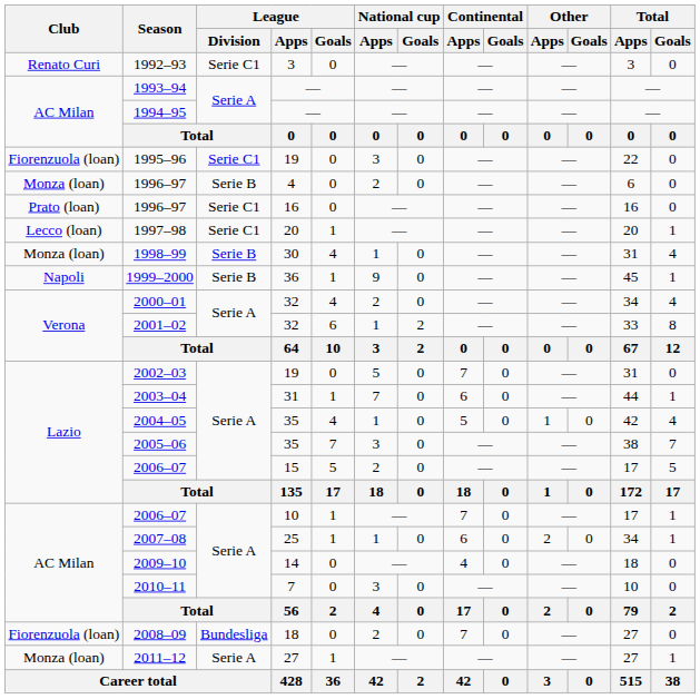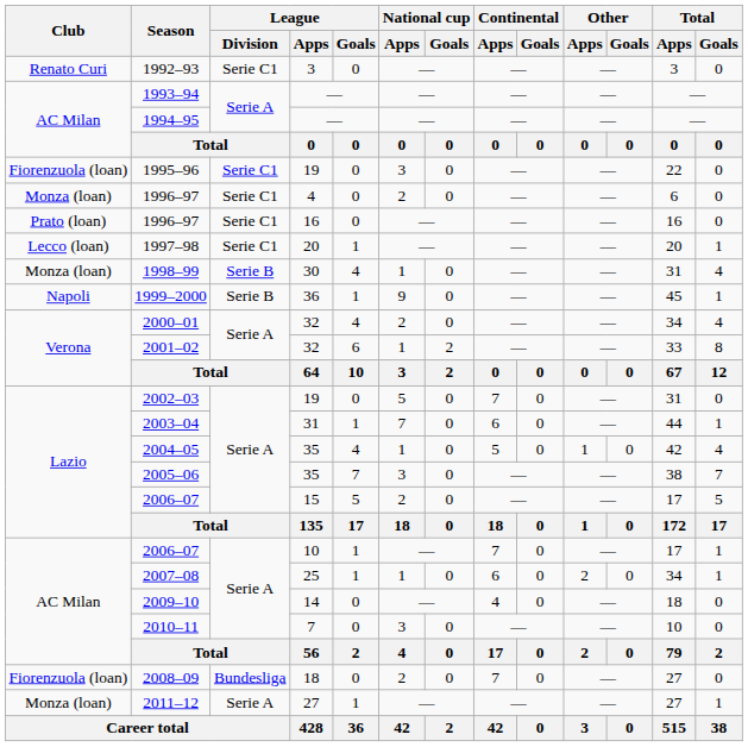1996–97 / 4 | League / Division: Serie B -> Serie C1
